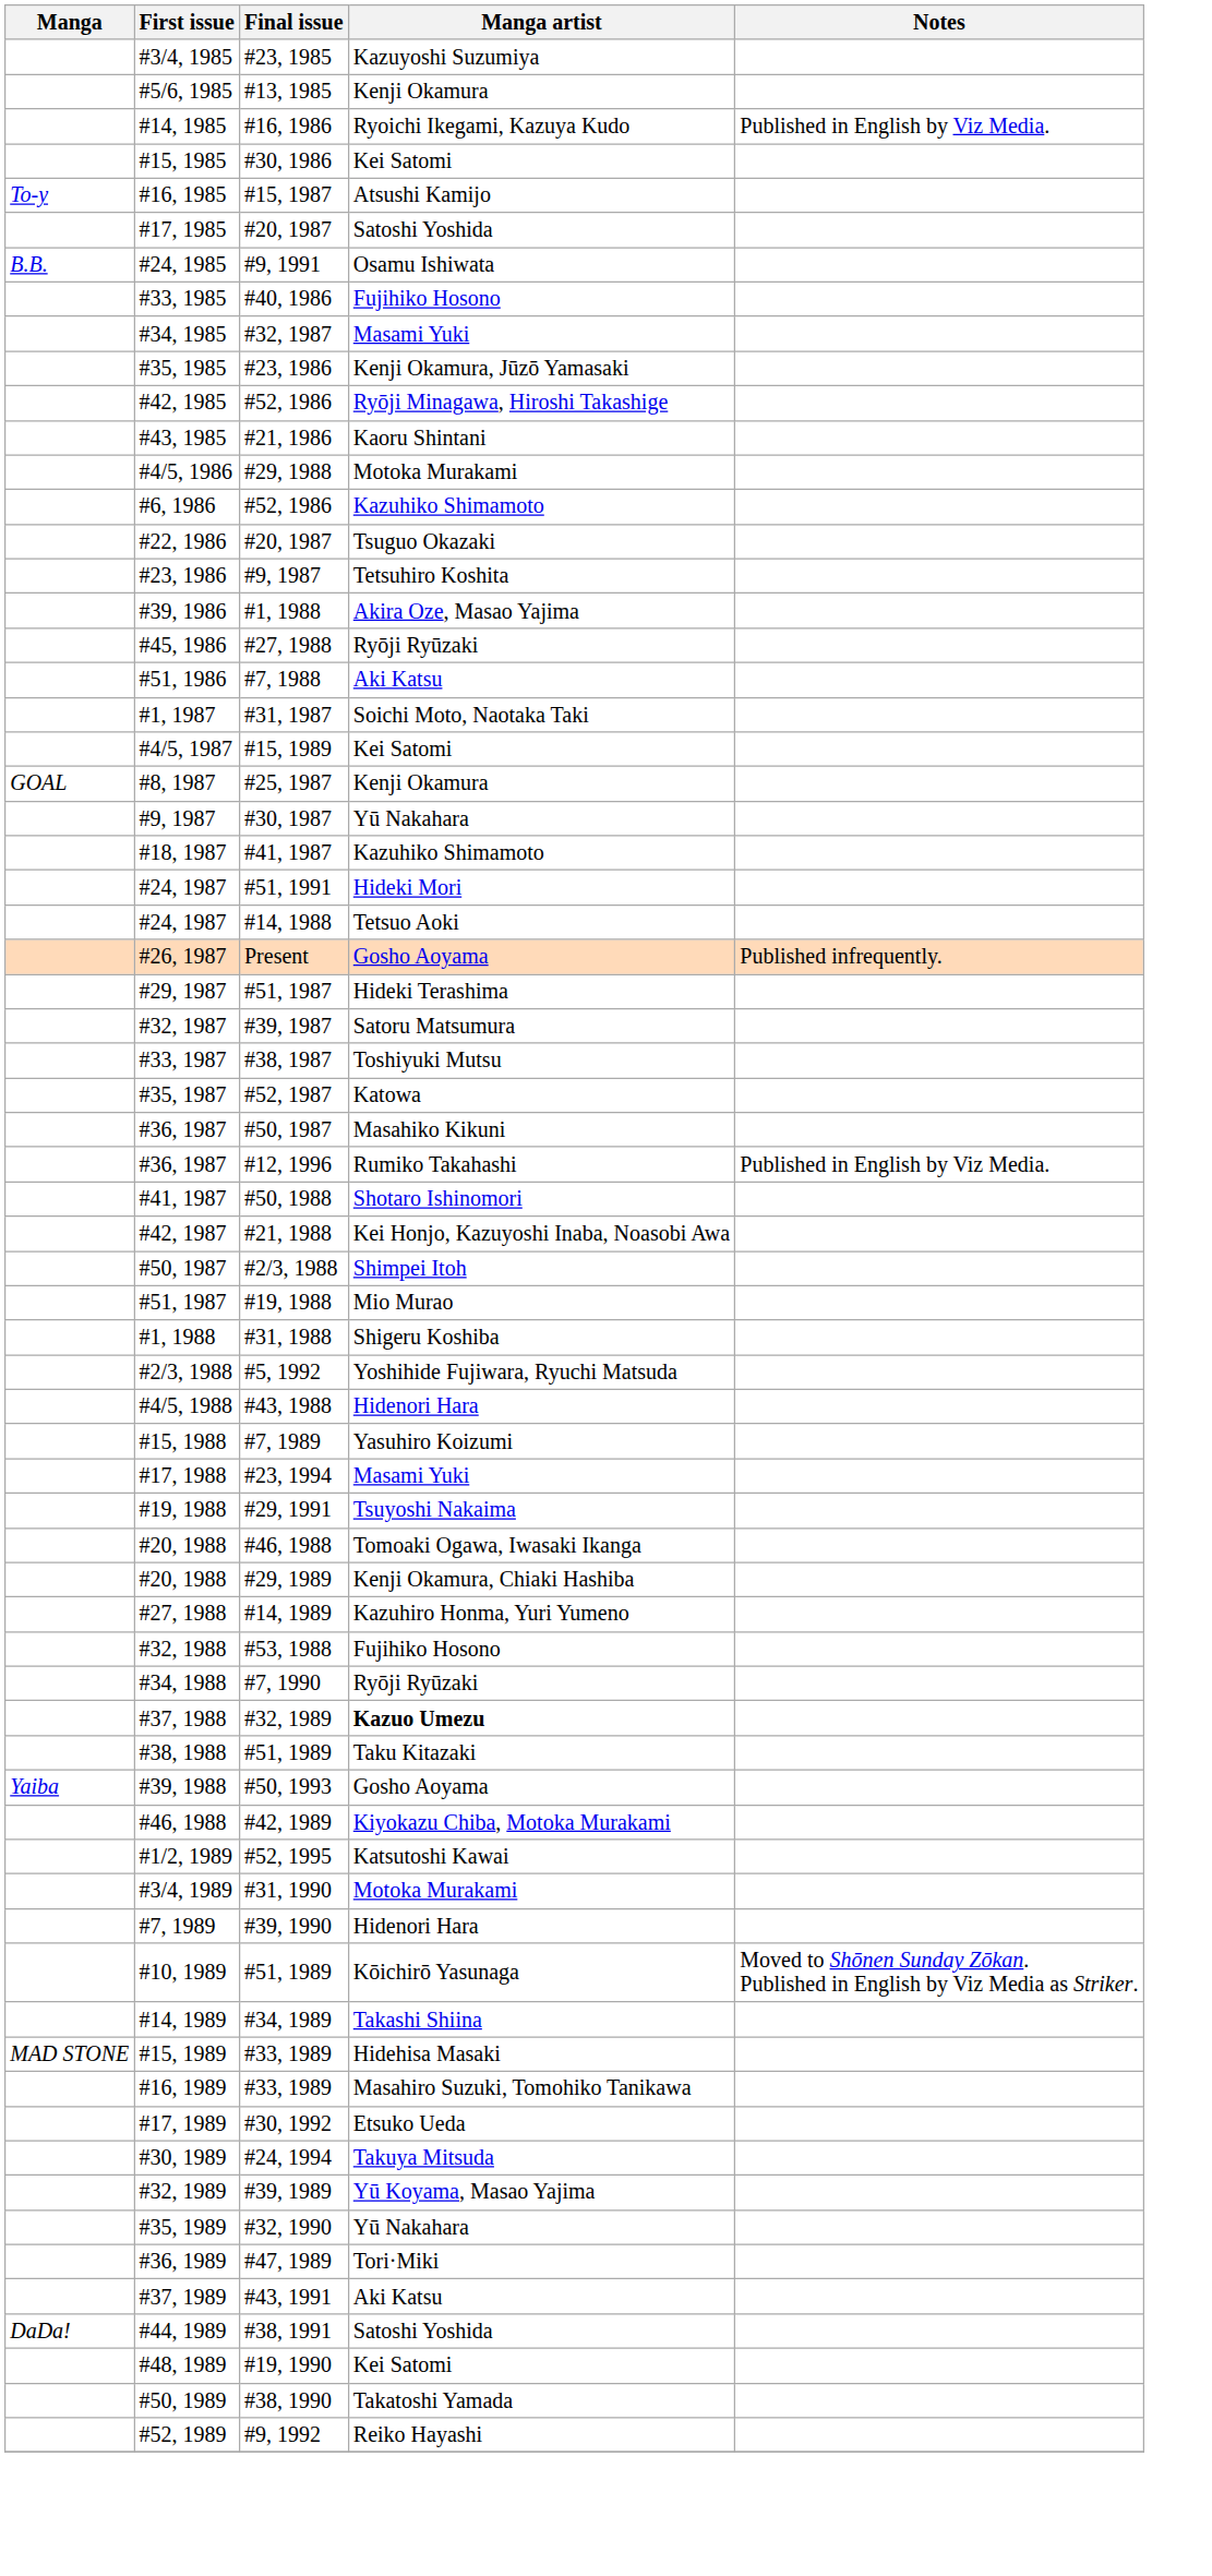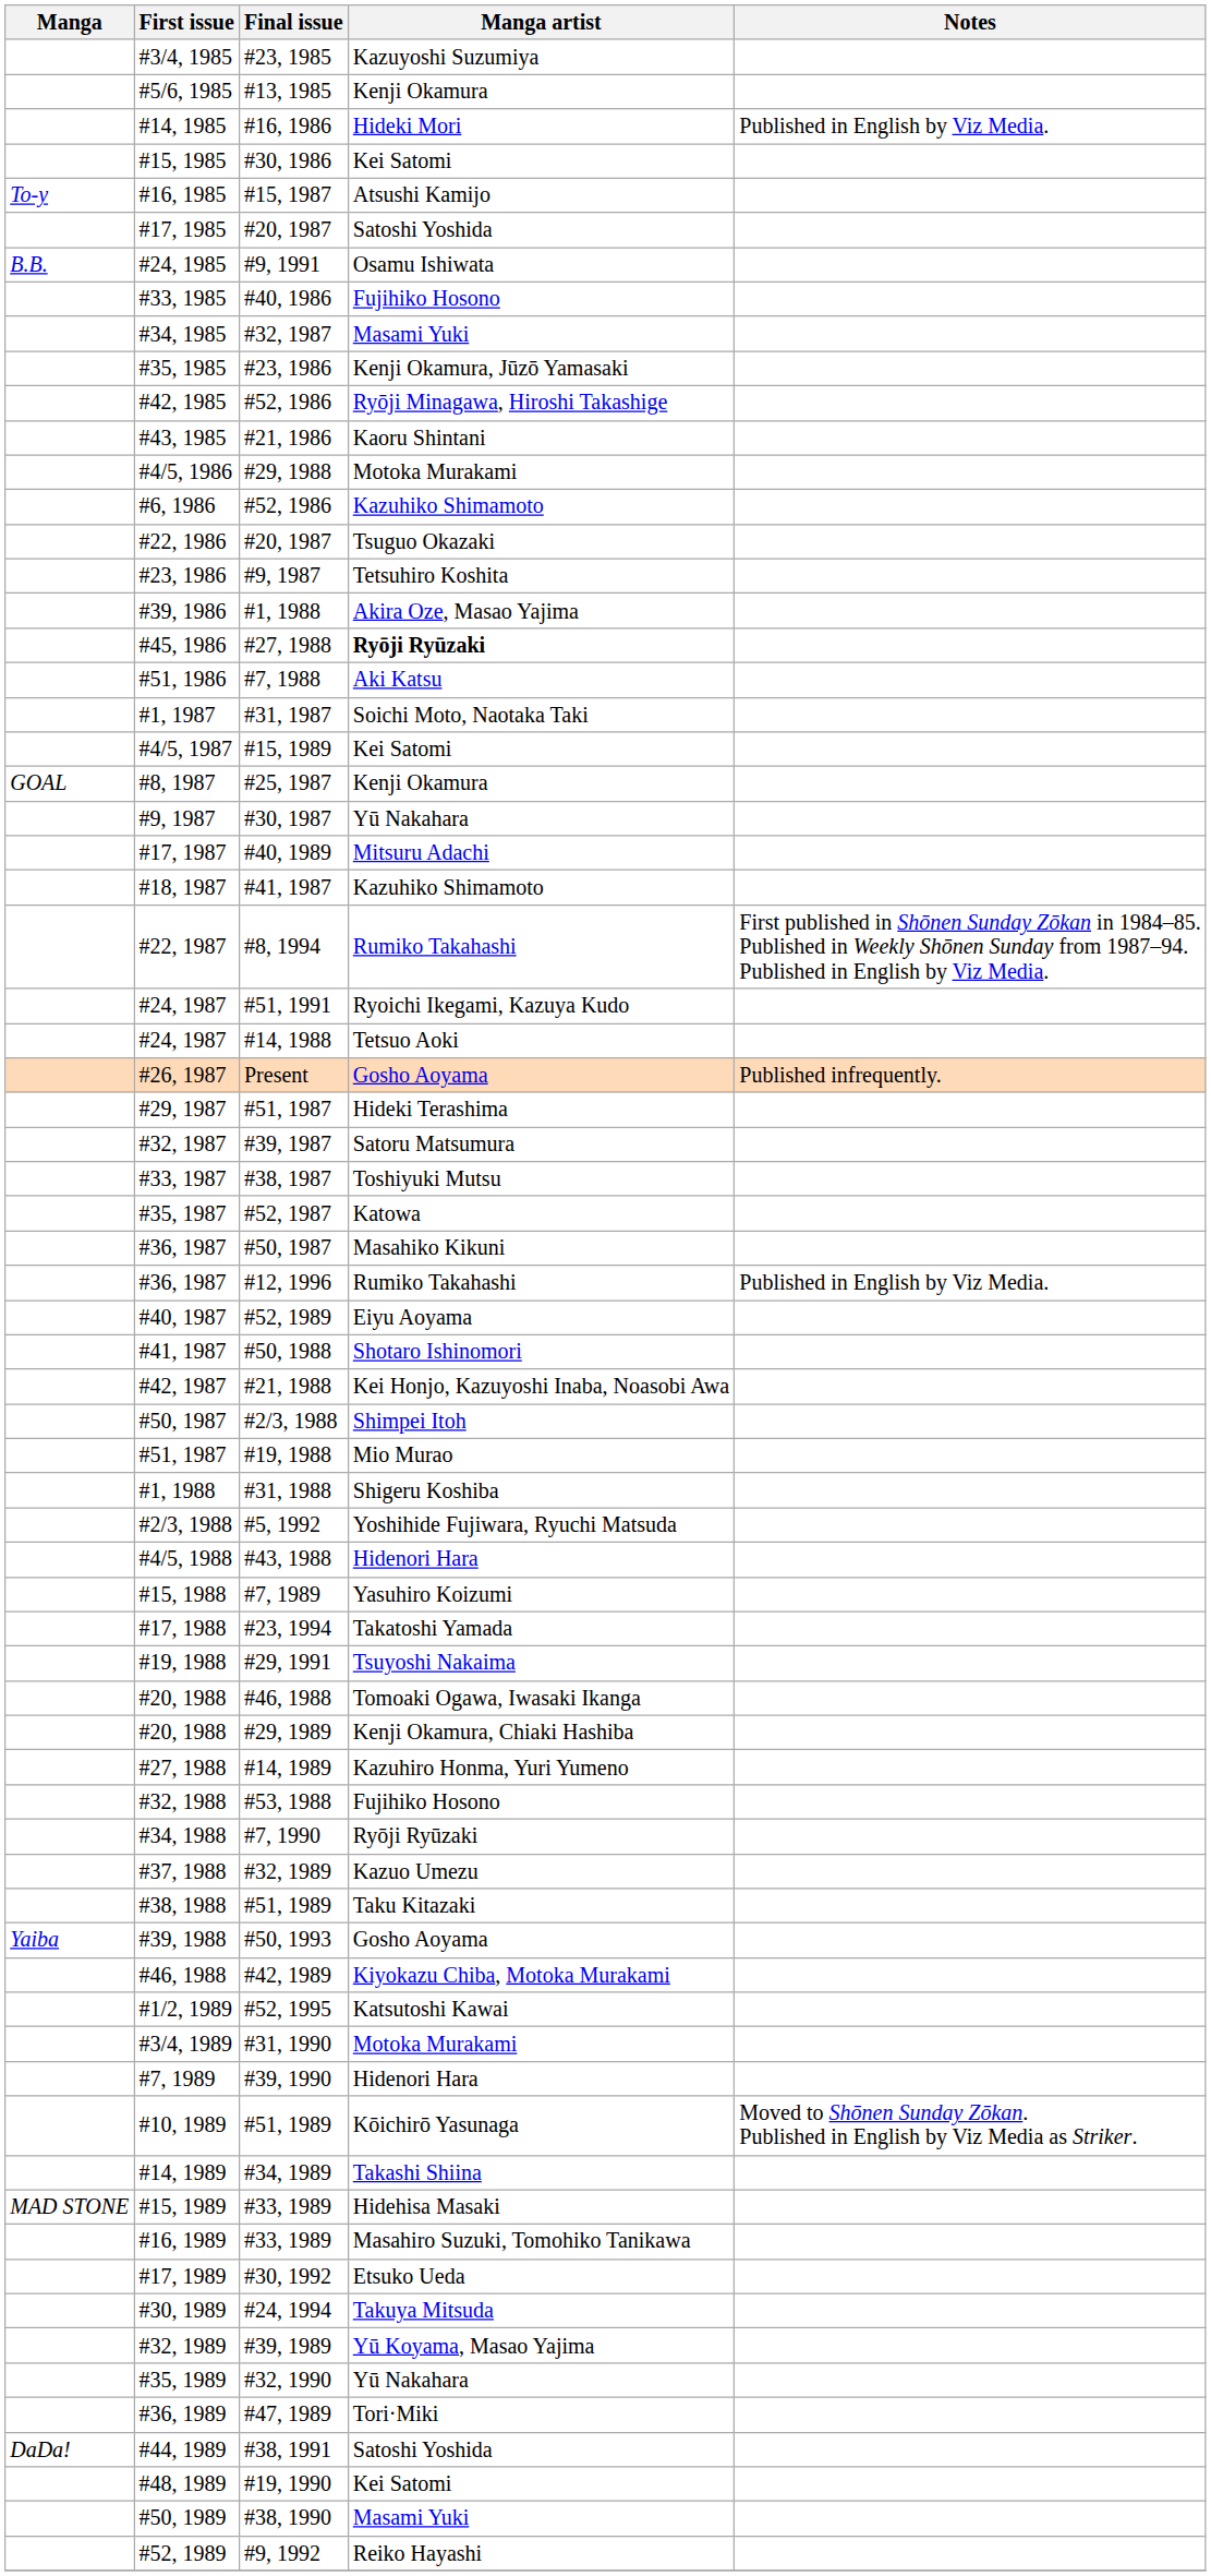#14, 1985 | Manga artist: Ryoichi Ikegami, Kazuya Kudo -> Hideki Mori
#45, 1986 | Manga artist: normal -> bold
+ row: #17, 1987 | #40, 1989 | Mitsuru Adachi
+ row: #22, 1987 | #8, 1994 | Rumiko Takahashi | First published in Shōnen Sunday Zōkan in 1984–85. Published in Weekly Shōnen Sunday from 1987–94. Published in English by Viz Media.
#24, 1987 / #51, 1991 | Manga artist: Hideki Mori -> Ryoichi Ikegami, Kazuya Kudo
+ row: #40, 1987 | #52, 1989 | Eiyu Aoyama
#17, 1988 | Manga artist: Masami Yuki -> Takatoshi Yamada
#37, 1988 | Manga artist: bold -> normal
- row: #37, 1989 | #43, 1991 | Aki Katsu
#50, 1989 | Manga artist: Takatoshi Yamada -> Masami Yuki
